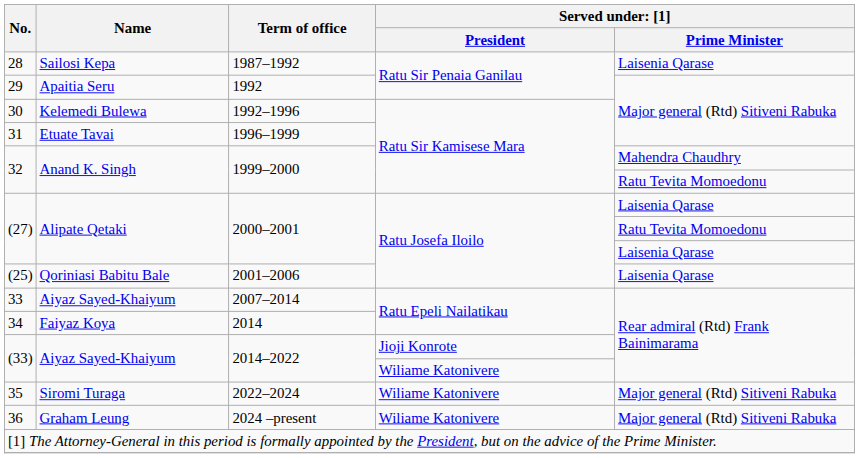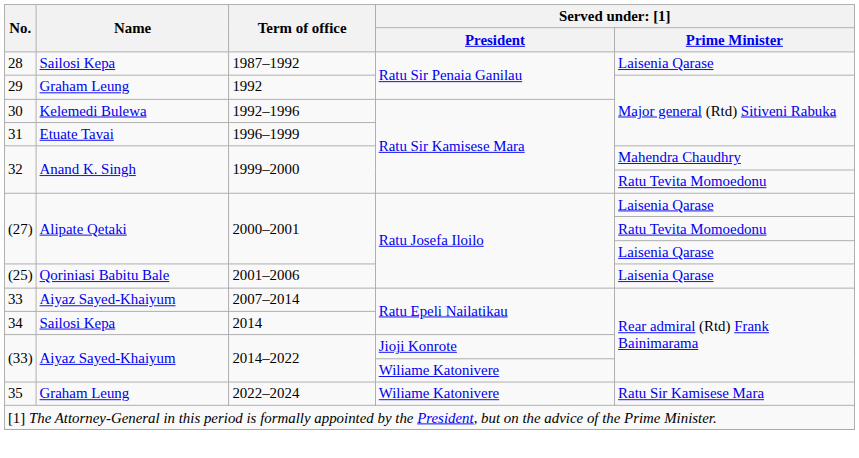29 | Name: Apaitia Seru -> Graham Leung
34 | Name: Faiyaz Koya -> Sailosi Kepa
35 | Name: Siromi Turaga -> Graham Leung
35 | column 5: Major general (Rtd) Sitiveni Rabuka -> Ratu Sir Kamisese Mara
- row: 36 | Graham Leung | 2024 –present | Wiliame Katonivere | Major general (Rtd) Sitiveni Rabuka
